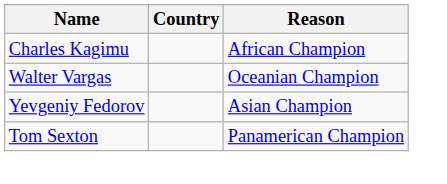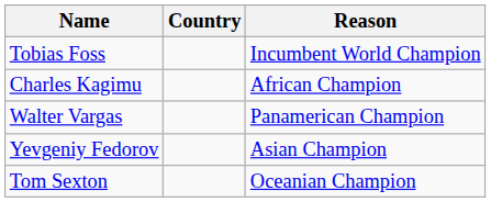+ row: Tobias Foss | Incumbent World Champion
Walter Vargas | Reason: Oceanian Champion -> Panamerican Champion
Tom Sexton | Reason: Panamerican Champion -> Oceanian Champion
